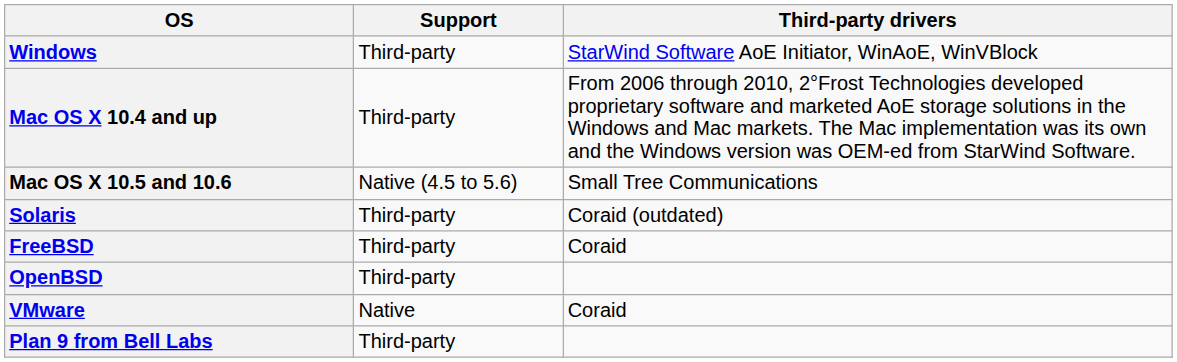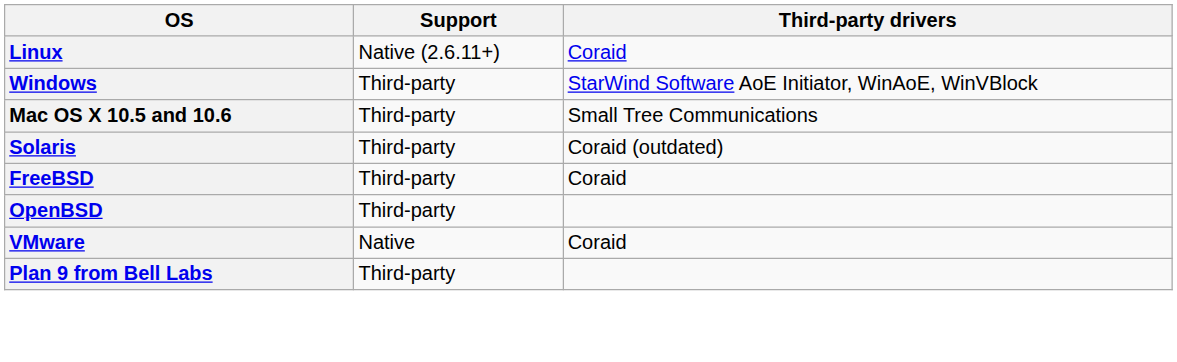+ row: Linux | Native (2.6.11+) | Coraid
- row: Mac OS X 10.4 and up | Third-party | From 2006 through 2010, 2°Frost Technologies developed proprietary software and marketed AoE storage solutions in the Windows and Mac markets. The Mac implementation was its own and the Windows version was OEM-ed from StarWind Software.
Mac OS X 10.5 and 10.6 | Support: Native (4.5 to 5.6) -> Third-party
